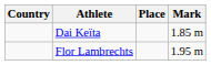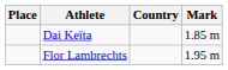columns swapped: Place <-> Country
